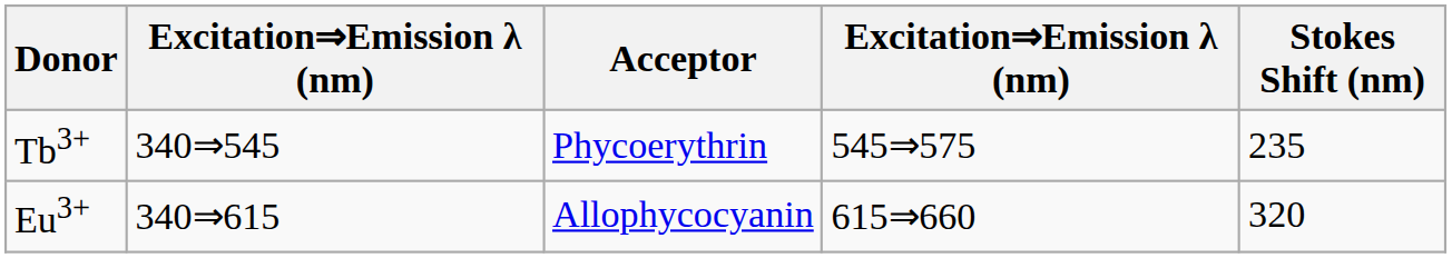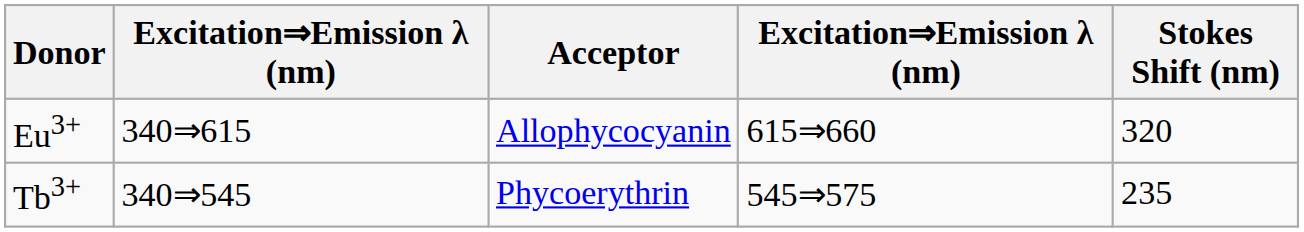rows swapped: Eu3+ <-> Tb3+
